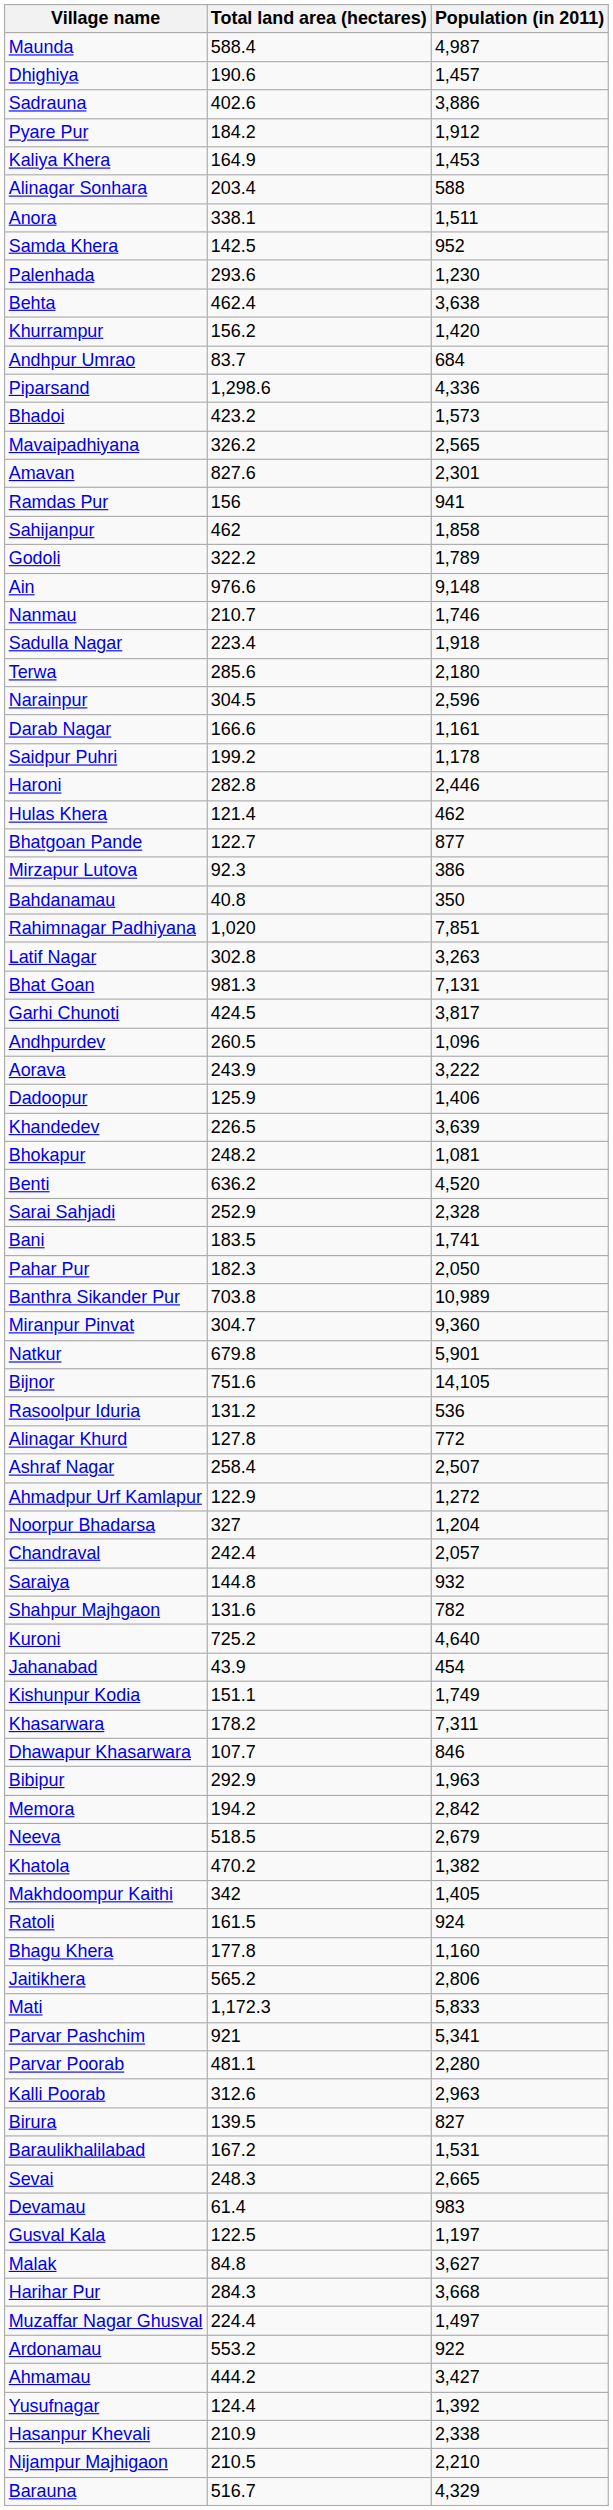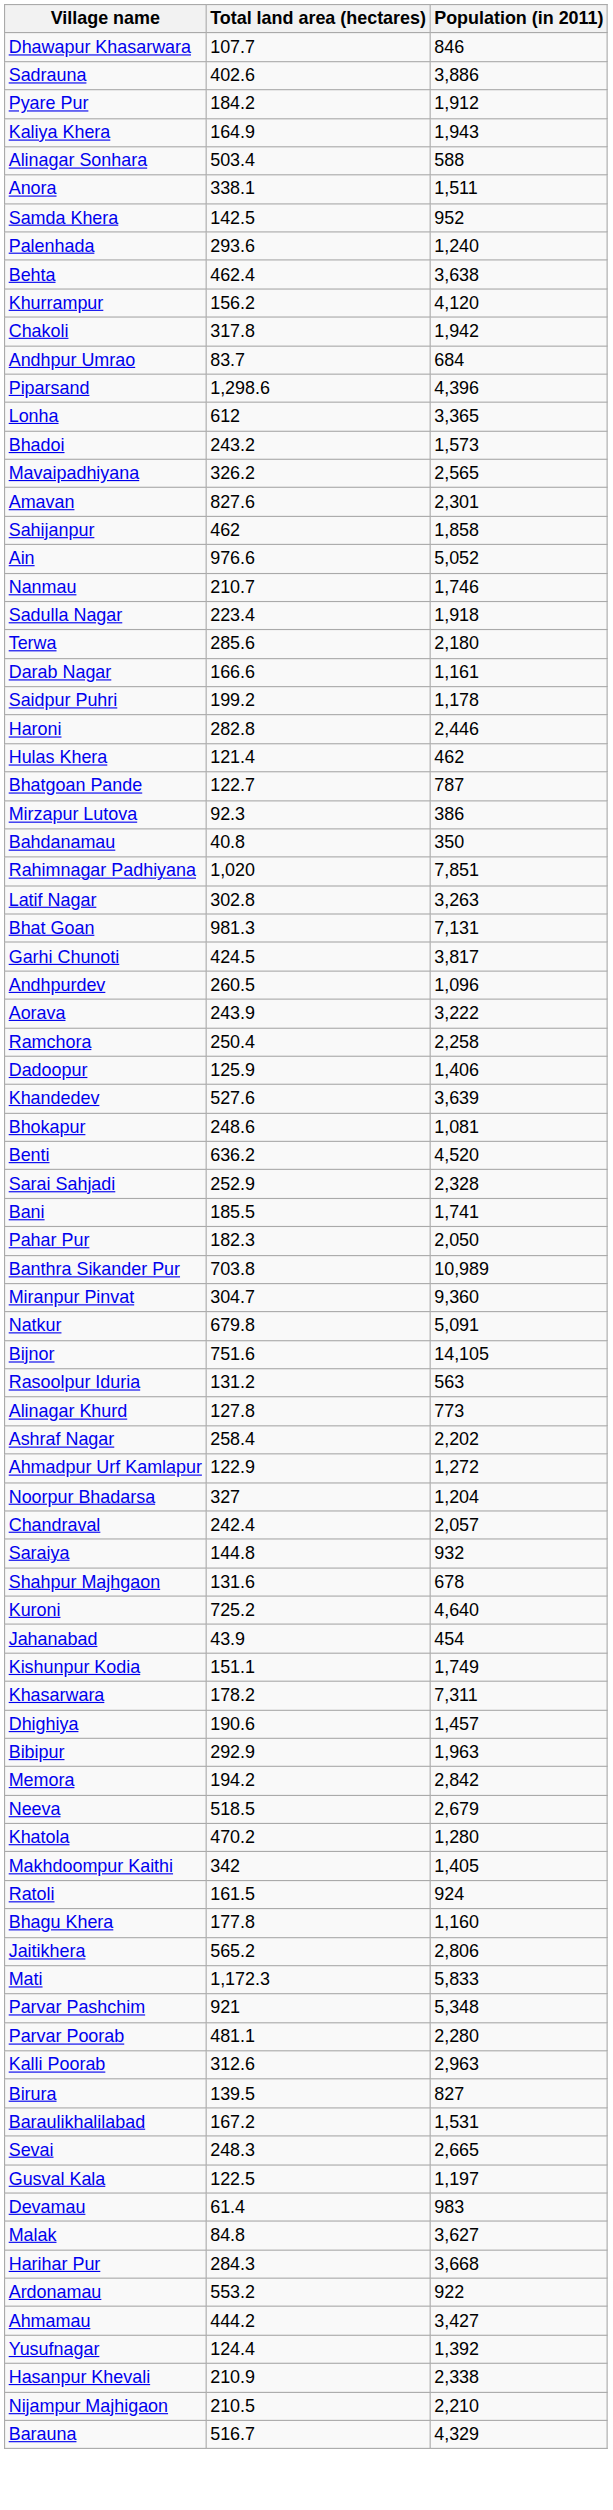- row: Maunda | 588.4 | 4,987
rows swapped: Dhighiya <-> Dhawapur Khasarwara
Kaliya Khera | Population (in 2011): 1,453 -> 1,943
Alinagar Sonhara | Total land area (hectares): 203.4 -> 503.4
Palenhada | Population (in 2011): 1,230 -> 1,240
Khurrampur | Population (in 2011): 1,420 -> 4,120
+ row: Chakoli | 317.8 | 1,942
Piparsand | Population (in 2011): 4,336 -> 4,396
+ row: Lonha | 612 | 3,365
Bhadoi | Total land area (hectares): 423.2 -> 243.2
- row: Ramdas Pur | 156 | 941
- row: Godoli | 322.2 | 1,789
Ain | Population (in 2011): 9,148 -> 5,052
- row: Narainpur | 304.5 | 2,596
Bhatgoan Pande | Population (in 2011): 877 -> 787
+ row: Ramchora | 250.4 | 2,258
Khandedev | Total land area (hectares): 226.5 -> 527.6
Bhokapur | Total land area (hectares): 248.2 -> 248.6
Bani | Total land area (hectares): 183.5 -> 185.5
Natkur | Population (in 2011): 5,901 -> 5,091
Rasoolpur Iduria | Population (in 2011): 536 -> 563
Alinagar Khurd | Population (in 2011): 772 -> 773
Ashraf Nagar | Population (in 2011): 2,507 -> 2,202
Shahpur Majhgaon | Population (in 2011): 782 -> 678
Khatola | Population (in 2011): 1,382 -> 1,280
Parvar Pashchim | Population (in 2011): 5,341 -> 5,348
rows swapped: Devamau <-> Gusval Kala
- row: Muzaffar Nagar Ghusval | 224.4 | 1,497
